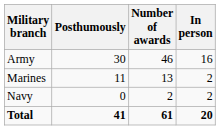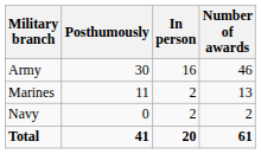columns swapped: In person <-> Number of awards
